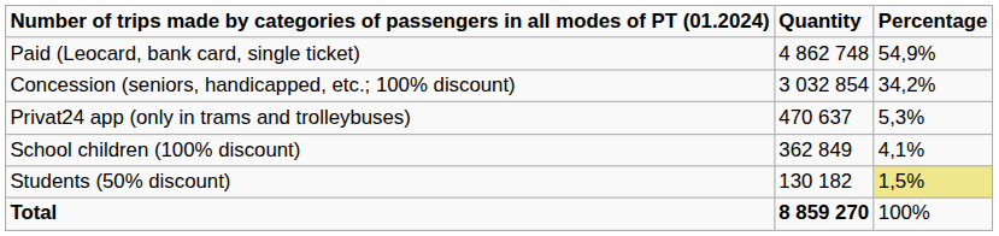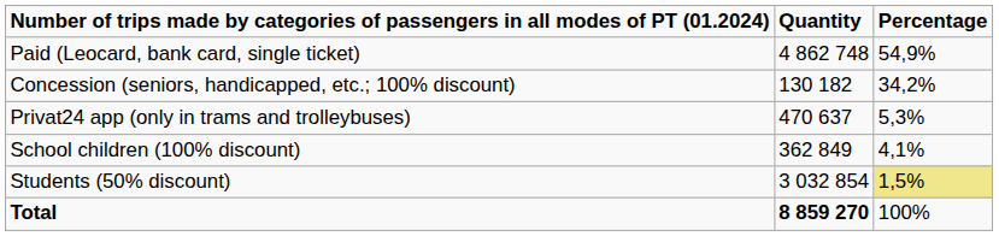Concession (seniors, handicapped, etc.; 100% discount) | Quantity: 3 032 854 -> 130 182
Students (50% discount) | Quantity: 130 182 -> 3 032 854
